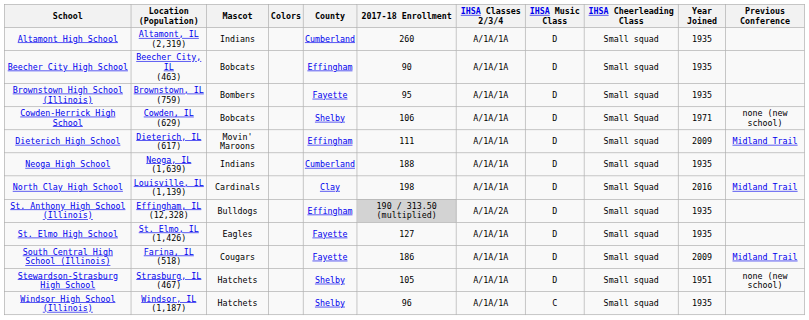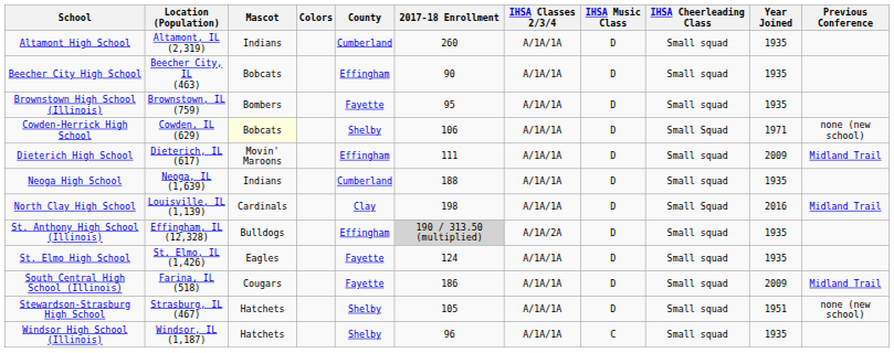Cowden-Herrick High School | Mascot: no background -> lightyellow background
St. Elmo High School | 2017-18 Enrollment: 127 -> 124
